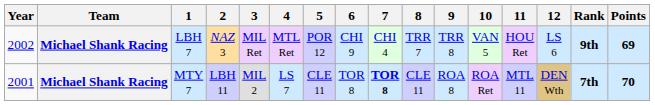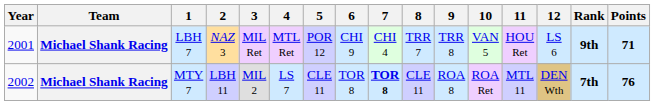LBH 7 | Year: 2002 -> 2001
LBH 7 | Points: 69 -> 71
MTY 7 | Year: 2001 -> 2002
MTY 7 | Points: 70 -> 76
